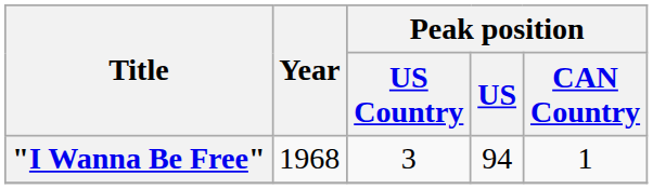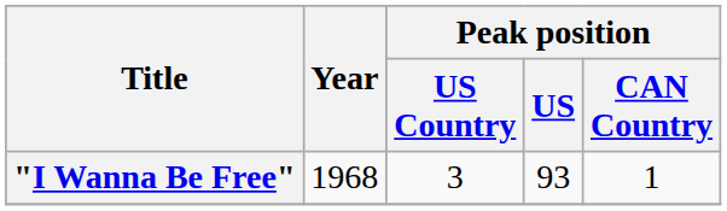"I Wanna Be Free" | Peak position / US: 94 -> 93
